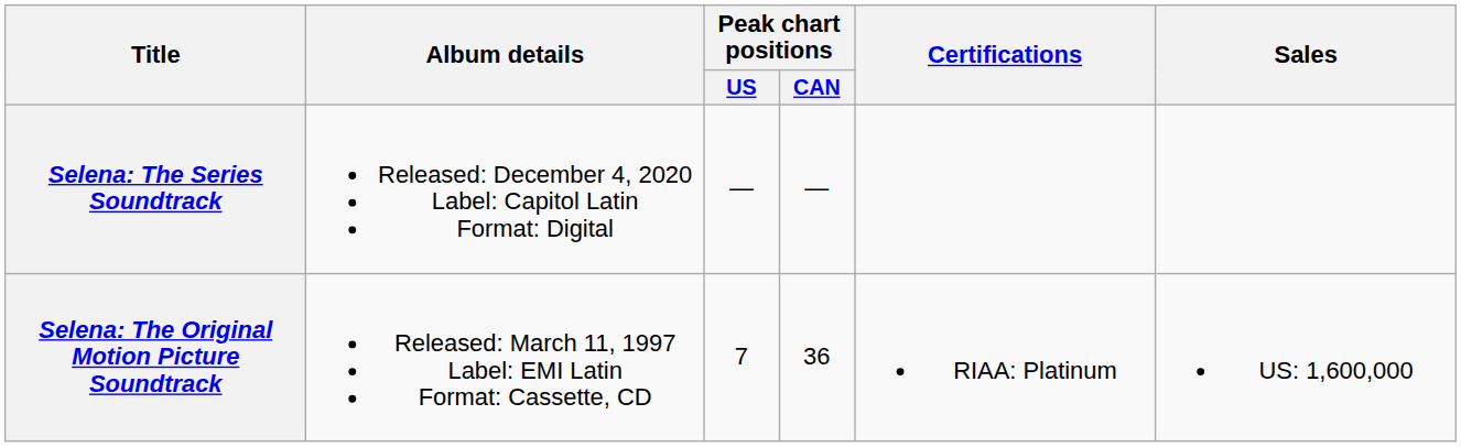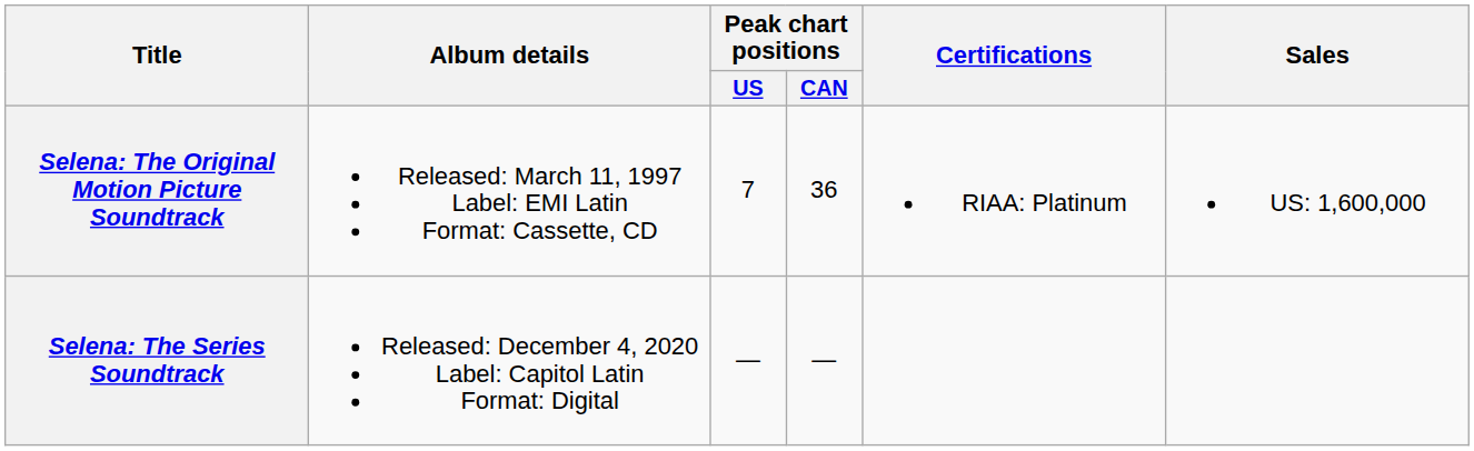rows swapped: Selena: The Original Motion Picture Soundtrack <-> Selena: The Series Soundtrack
